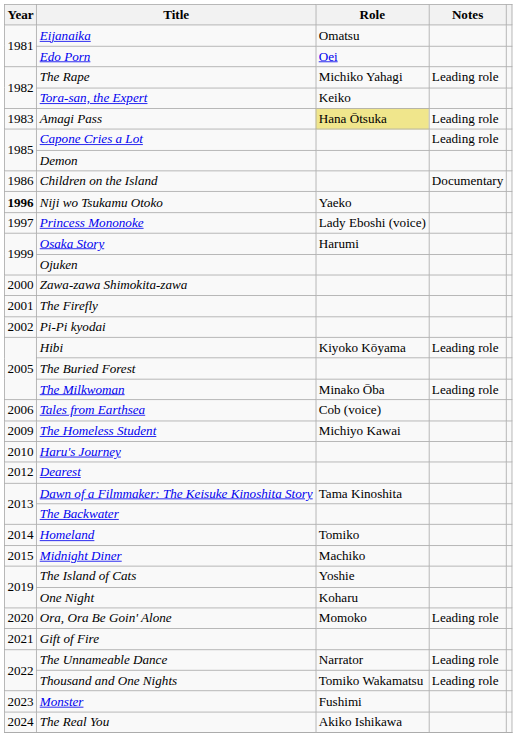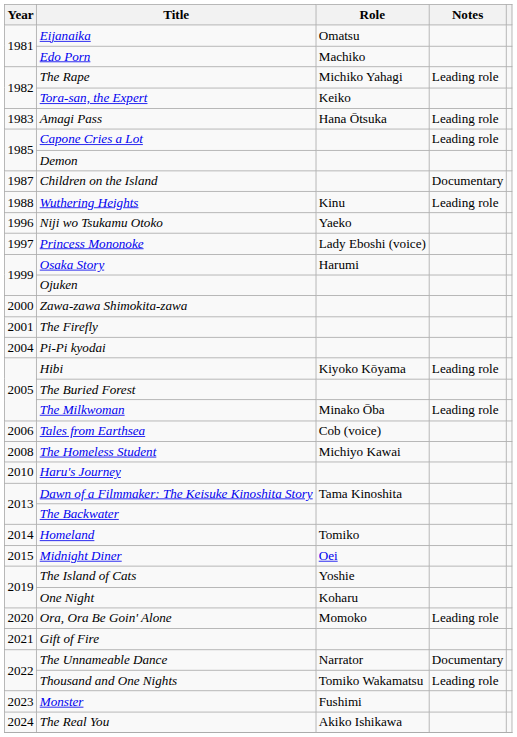Edo Porn | Role: Oei -> Machiko
Amagi Pass | Role: khaki background -> no background
Children on the Island | Year: 1986 -> 1987
+ row: 1988 | Wuthering Heights | Kinu | Leading role
Niji wo Tsukamu Otoko | Year: bold -> normal
Pi-Pi kyodai | Year: 2002 -> 2004
The Homeless Student | Year: 2009 -> 2008
- row: 2012 | Dearest
Midnight Diner | Role: Machiko -> Oei
The Unnameable Dance | Notes: Leading role -> Documentary
